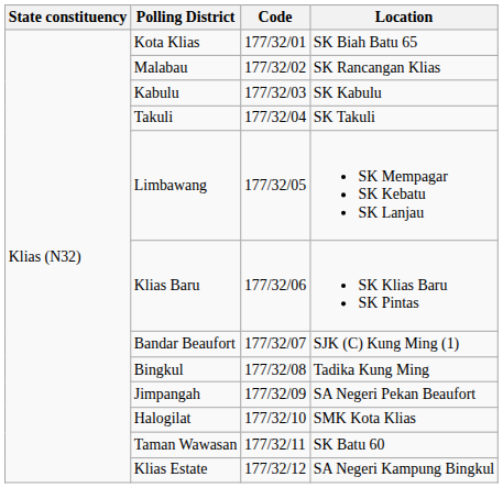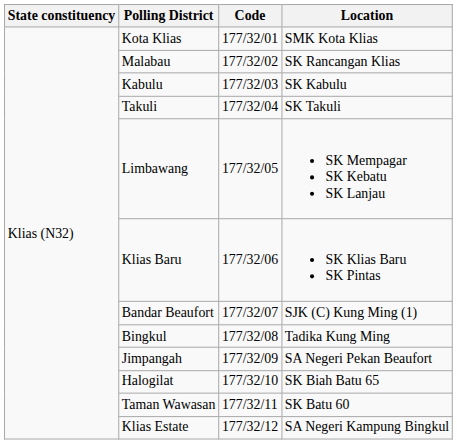Kota Klias | Location: SK Biah Batu 65 -> SMK Kota Klias
Halogilat | Location: SMK Kota Klias -> SK Biah Batu 65
